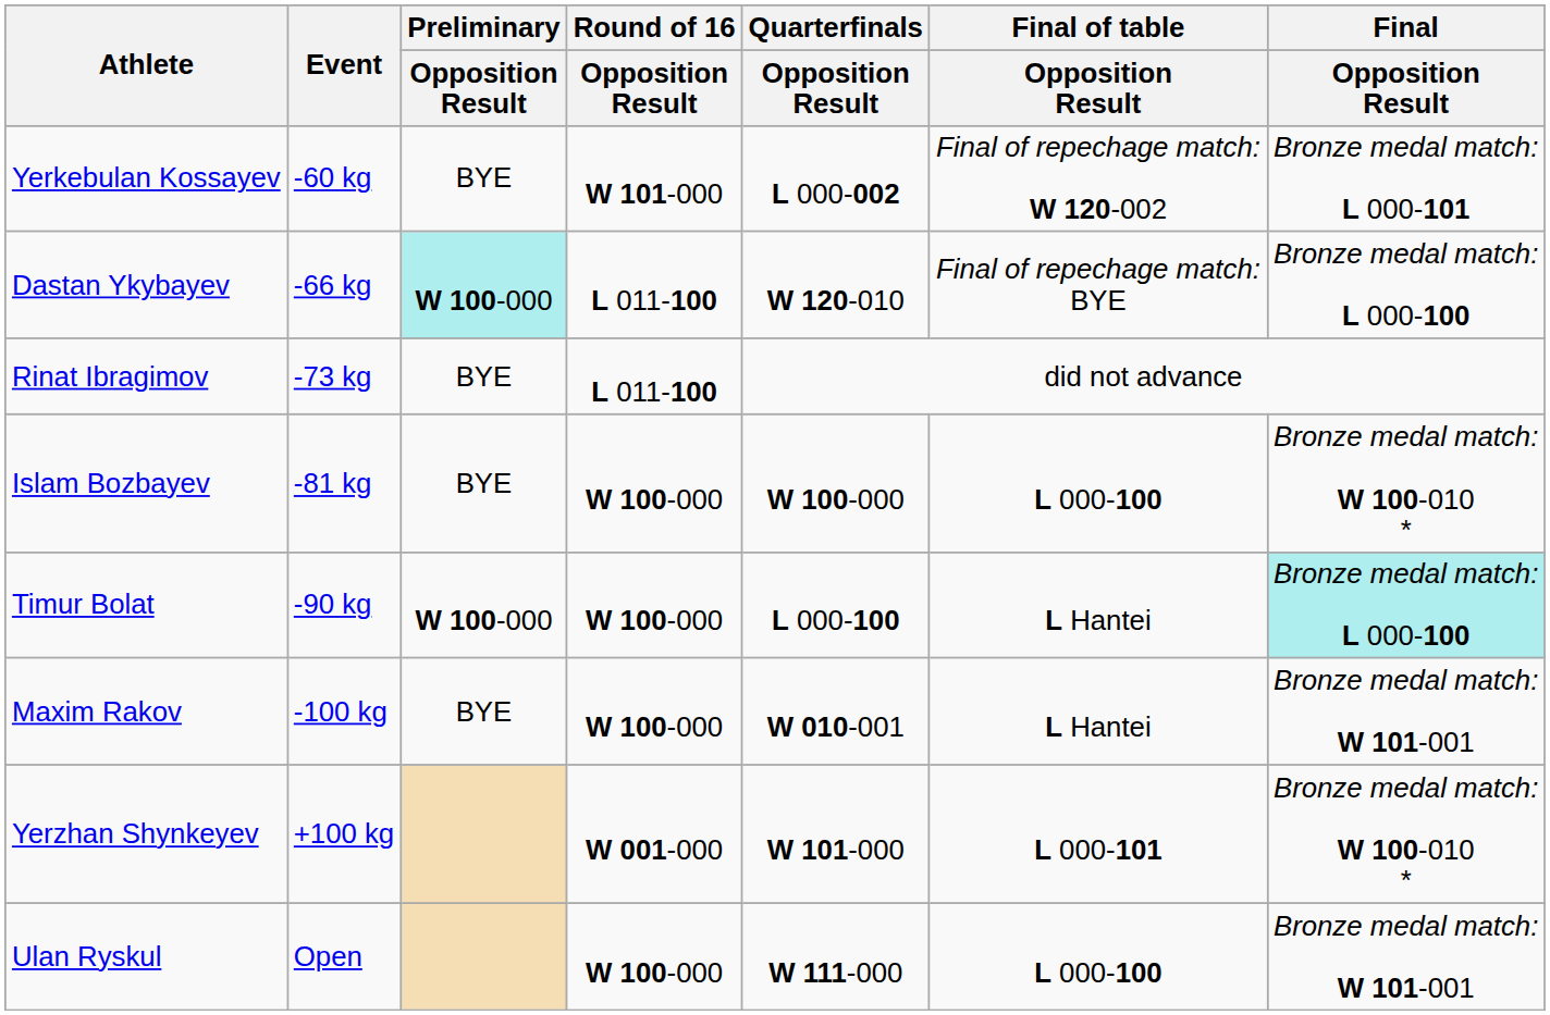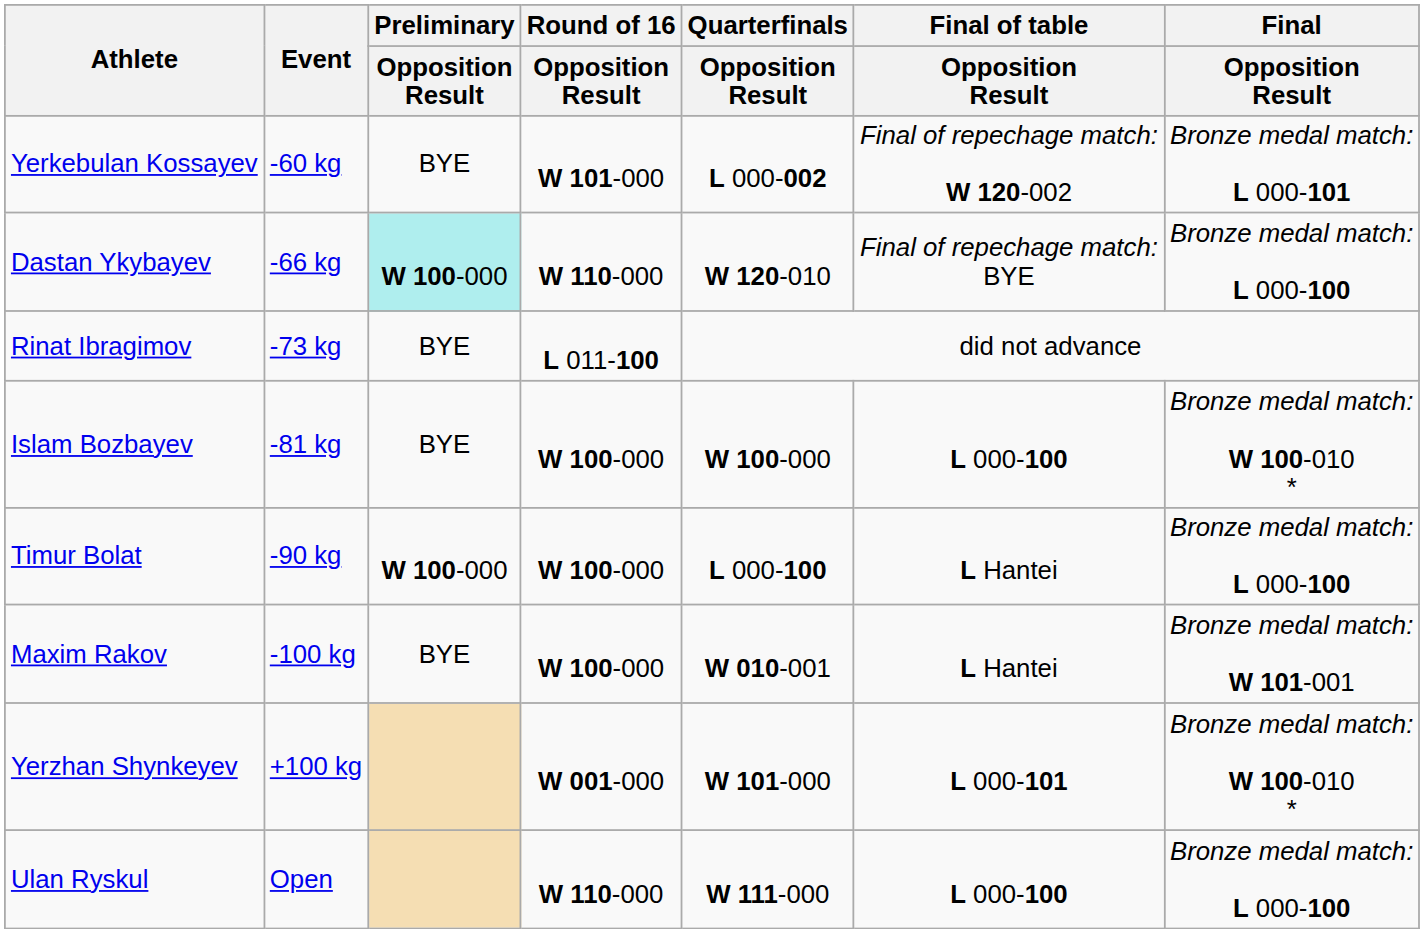Dastan Ykybayev | Round of 16 / Opposition Result: L 011-100 -> W 110-000
Timur Bolat | Final / Opposition Result: paleturquoise background -> no background
Ulan Ryskul | Round of 16 / Opposition Result: W 100-000 -> W 110-000
Ulan Ryskul | Final / Opposition Result: Bronze medal match: W 101-001 -> Bronze medal match: L 000-100
